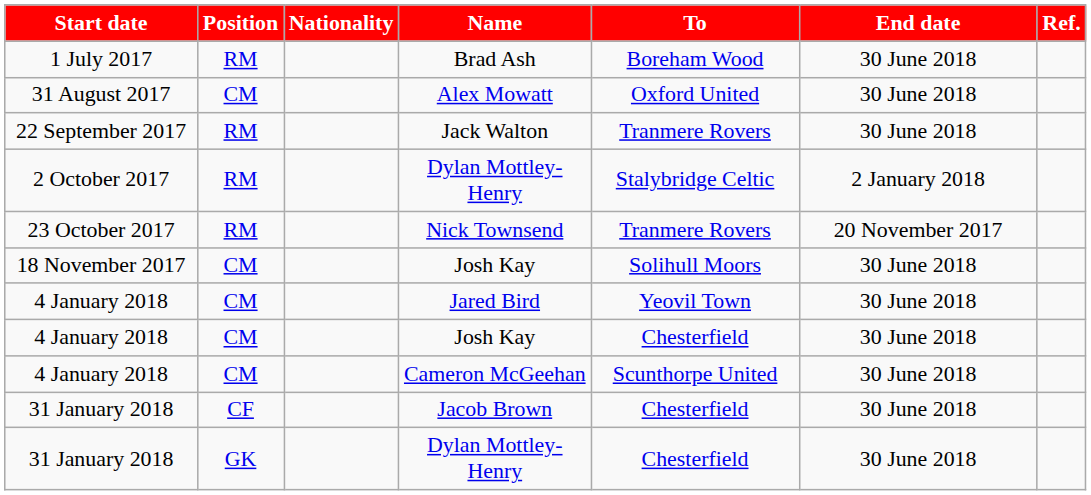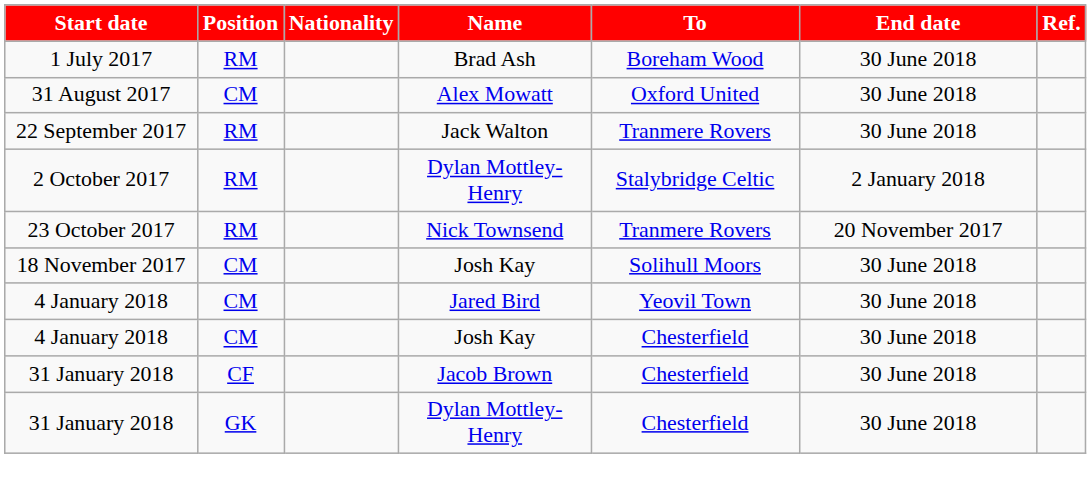- row: 4 January 2018 | CM | Cameron McGeehan | Scunthorpe United | 30 June 2018
